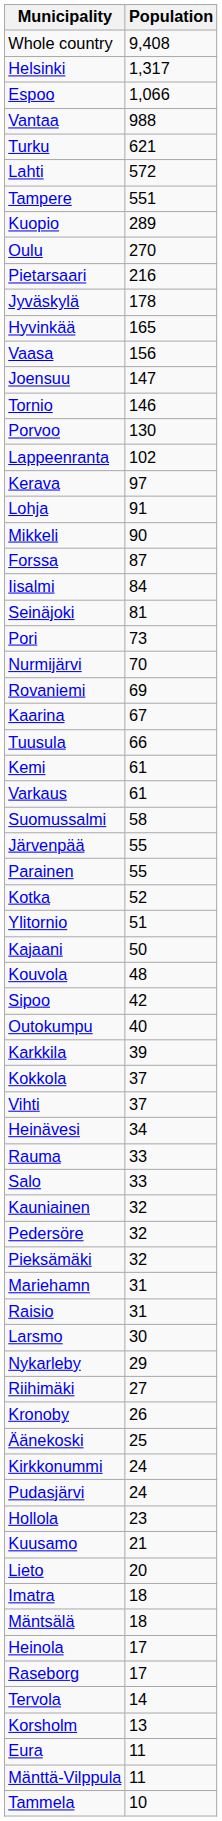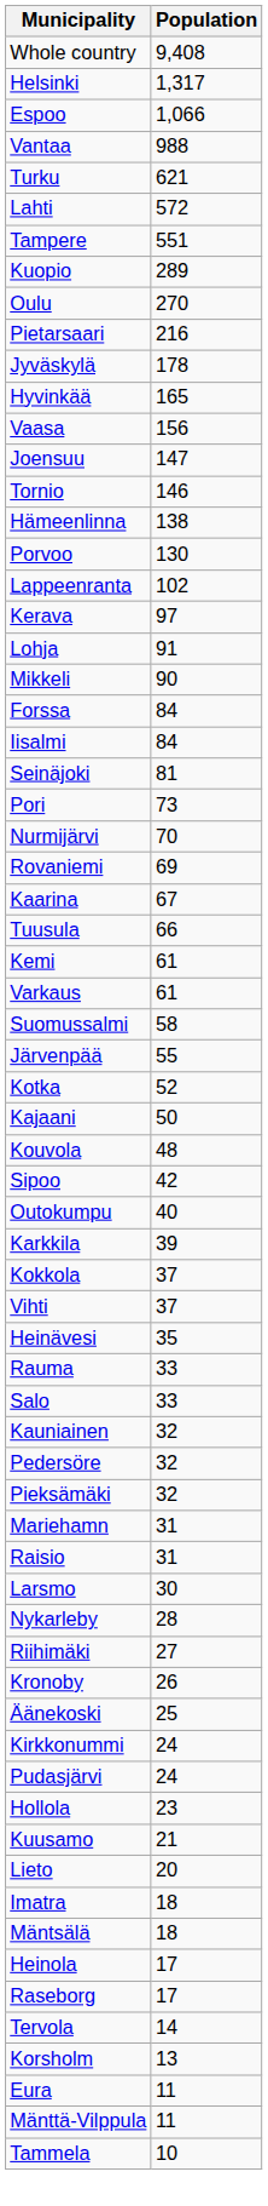+ row: Hämeenlinna | 138
Forssa | Population: 87 -> 84
- row: Parainen | 55
- row: Ylitornio | 51
Heinävesi | Population: 34 -> 35
Nykarleby | Population: 29 -> 28
